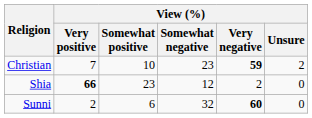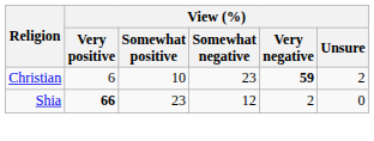Christian | View (%) / Very positive: 7 -> 6
- row: Sunni | 2 | 6 | 32 | 60 | 0
